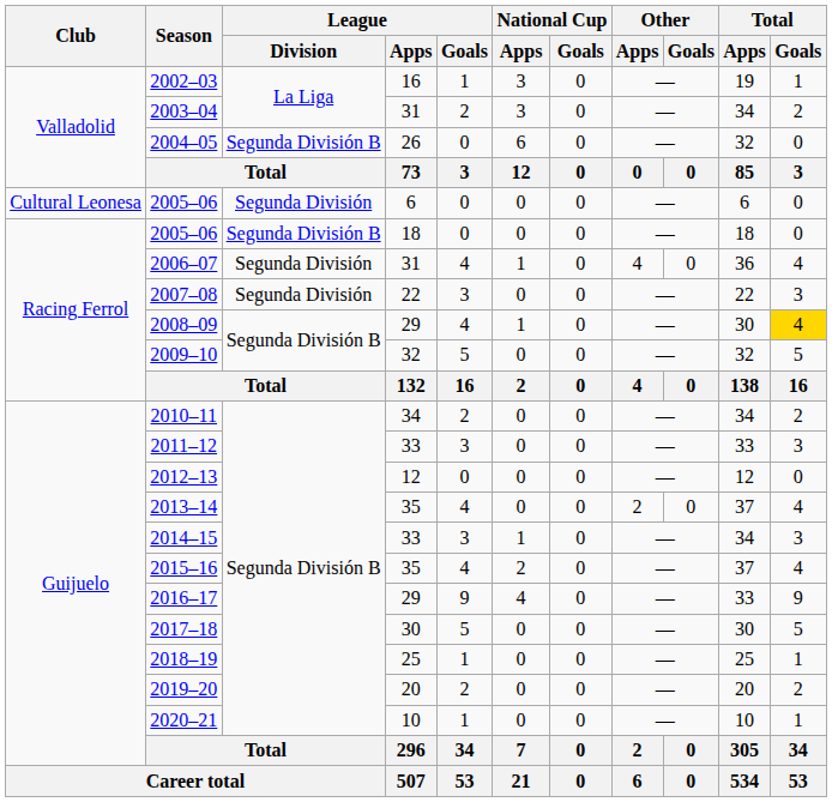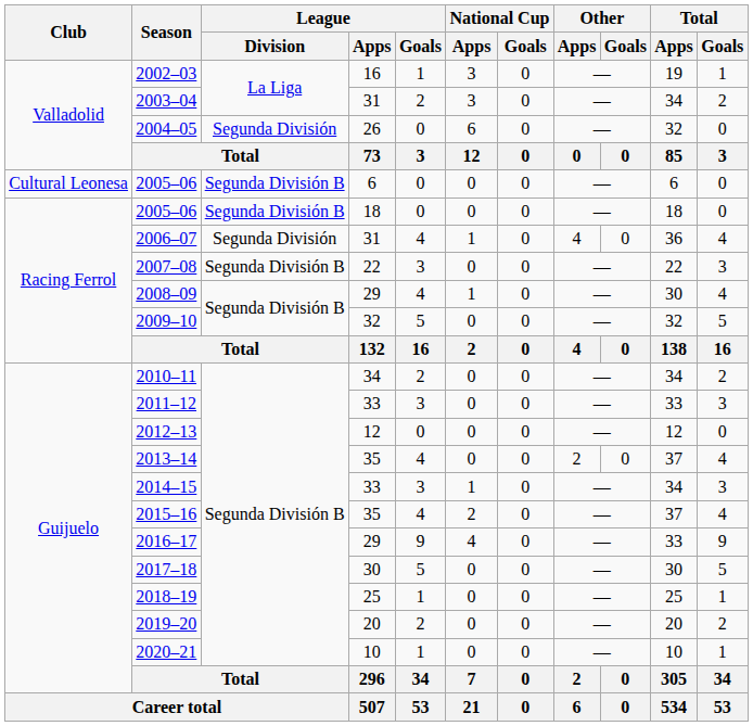2004–05 | League / Division: Segunda División B -> Segunda División
2005–06 / 6 | League / Division: Segunda División -> Segunda División B
2007–08 | League / Division: Segunda División -> Segunda División B
2008–09 | Total / Goals: gold background -> no background
